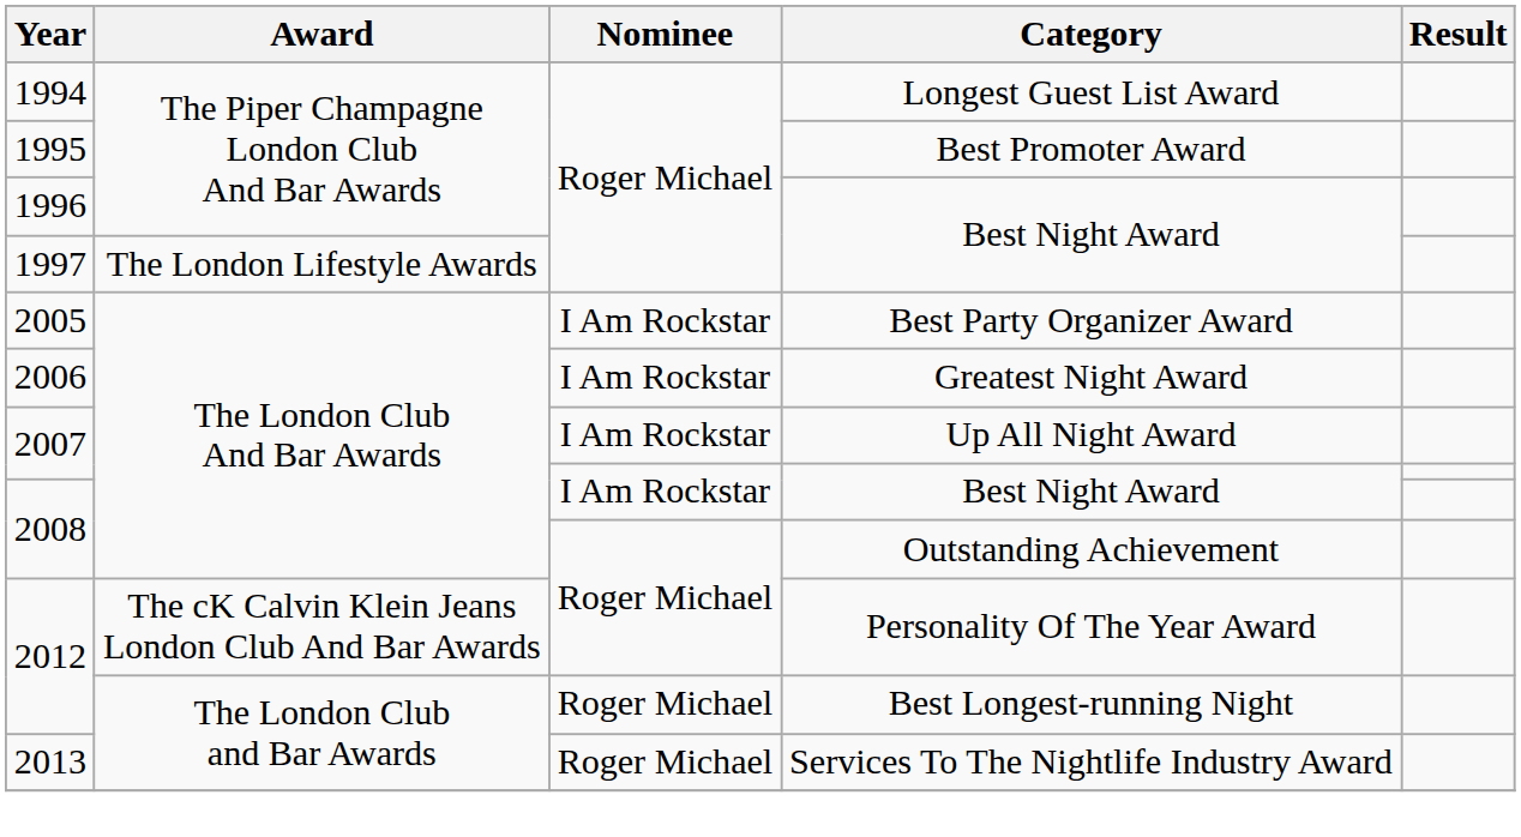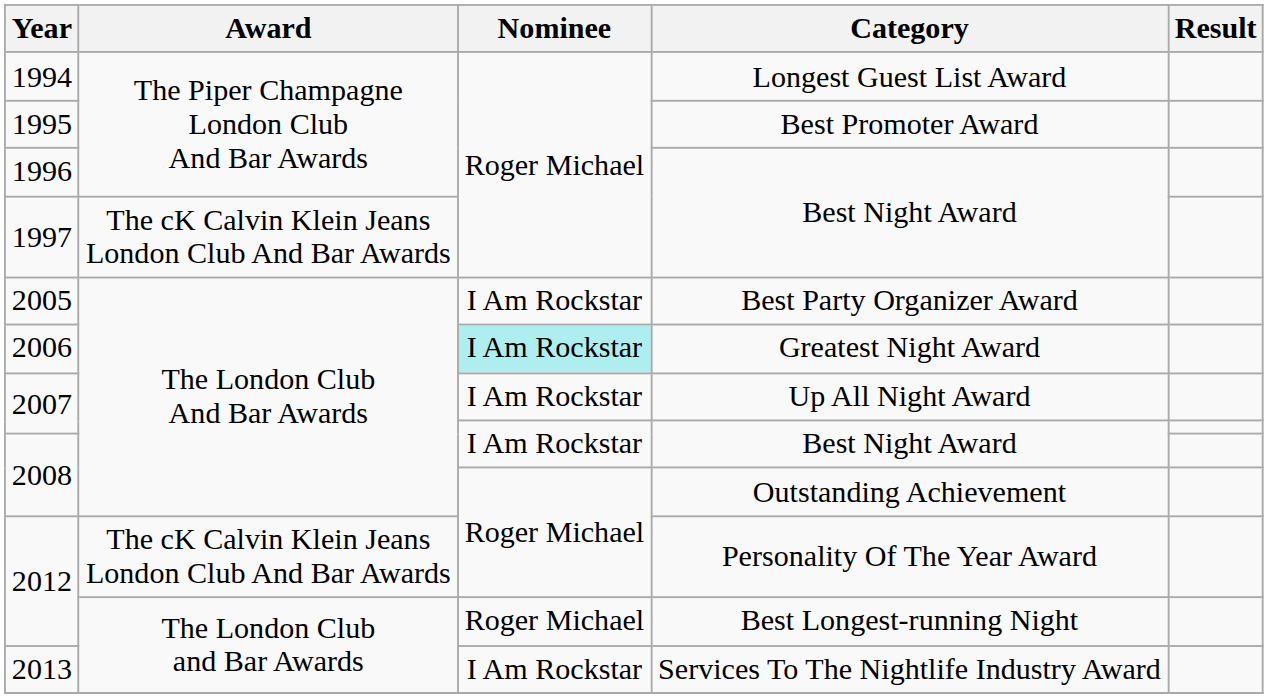1997 | Award: The London Lifestyle Awards -> The cK Calvin Klein Jeans London Club And Bar Awards
2006 | Nominee: no background -> paleturquoise background
2013 | Nominee: Roger Michael -> I Am Rockstar
